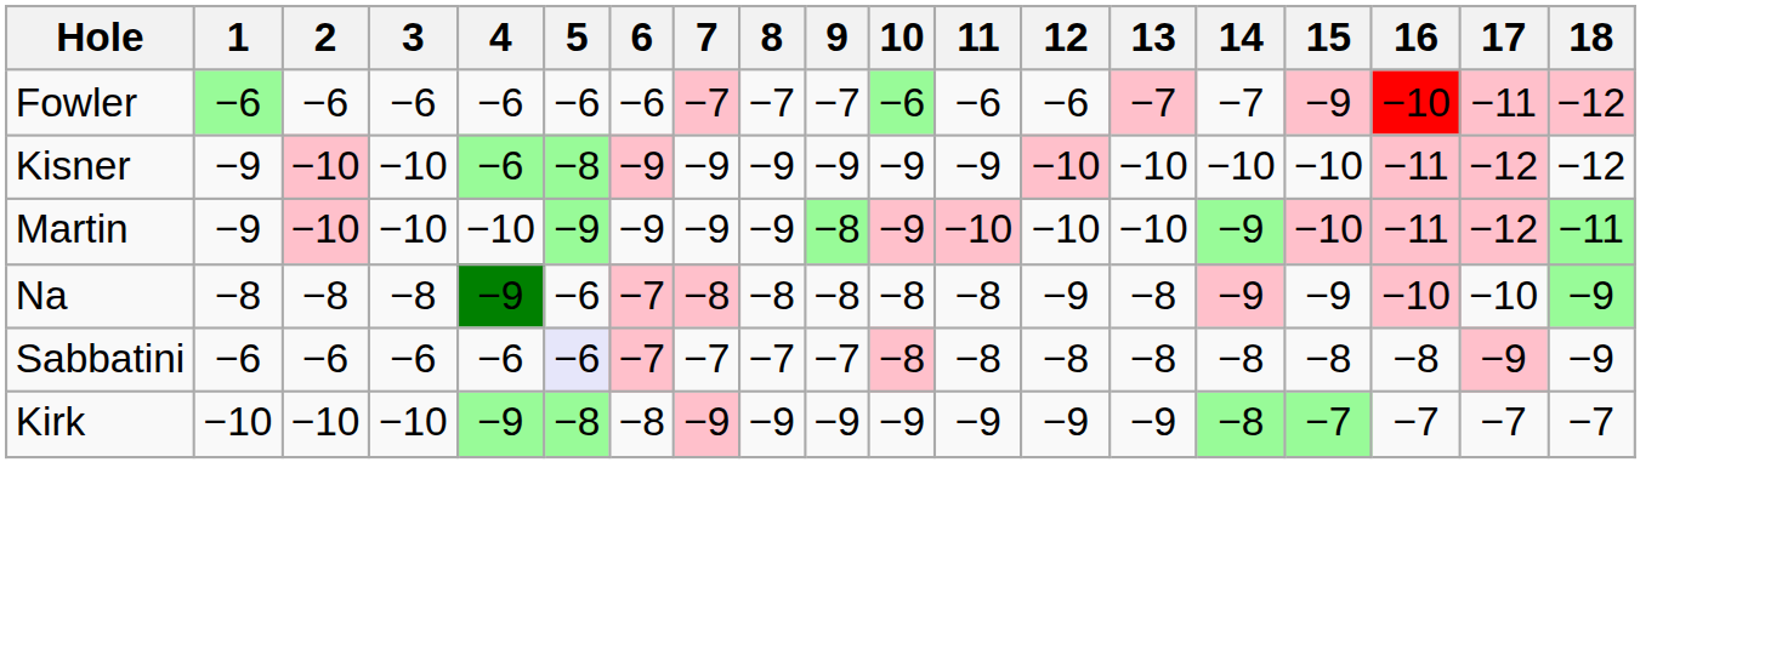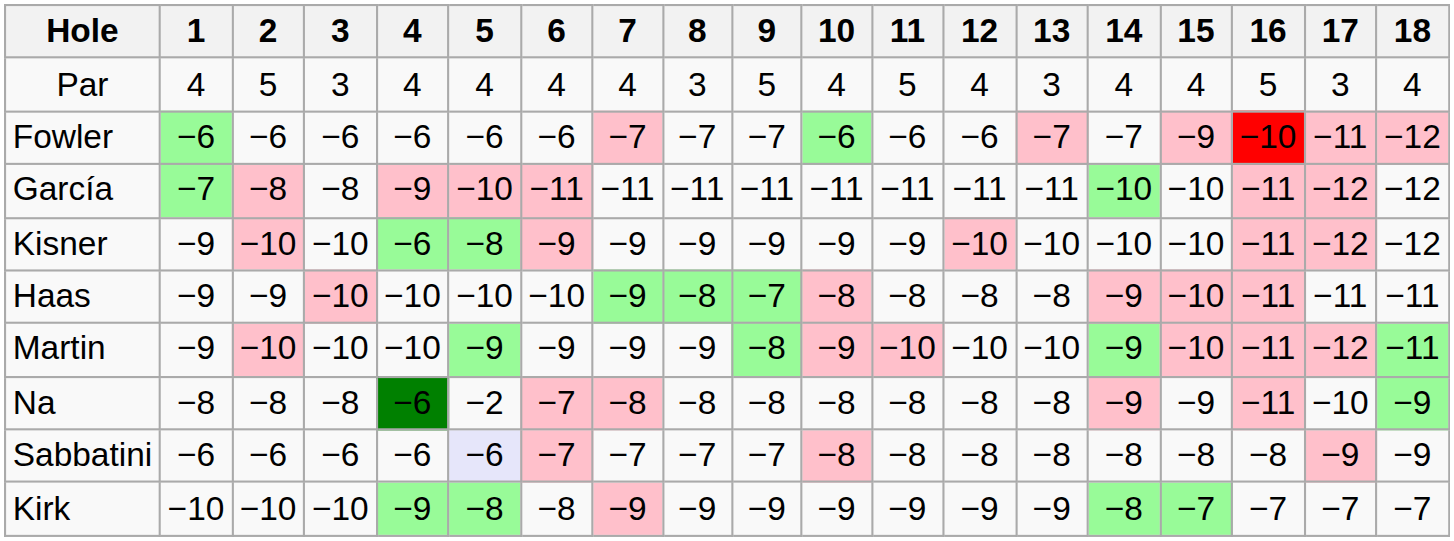+ row: Par | 4 | 5 | 3 | 4 | 4 | 4 | 4 | 3 | 5 | 4 | 5 | 4 | 3 | 4 | 4 | 5 | 3 | 4
+ row: García | −7 | −8 | −8 | −9 | −10 | −11 | −11 | −11 | −11 | −11 | −11 | −11 | −11 | −10 | −10 | −11 | −12 | −12
+ row: Haas | −9 | −9 | −10 | −10 | −10 | −10 | −9 | −8 | −7 | −8 | −8 | −8 | −8 | −9 | −10 | −11 | −11 | −11
Na | 4: −9 -> −6
Na | 5: −6 -> −2
Na | 12: −9 -> −8
Na | 16: −10 -> −11
